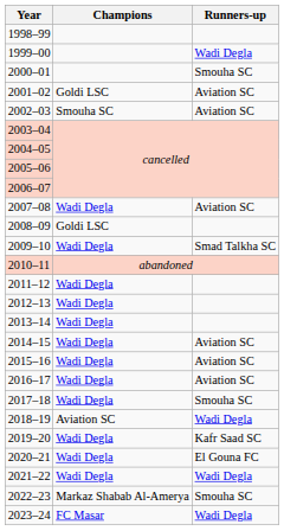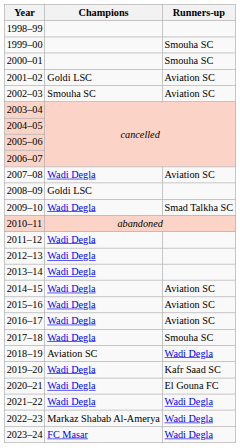1999–00 | Runners-up: Wadi Degla -> Smouha SC
2022–23 | Runners-up: Smouha SC -> Wadi Degla
